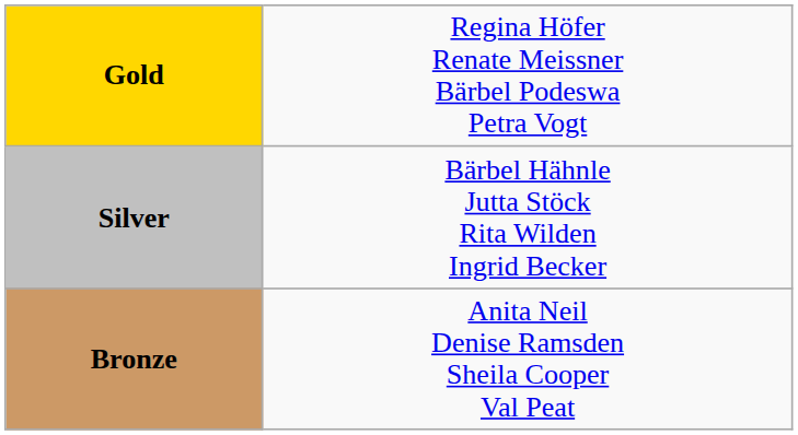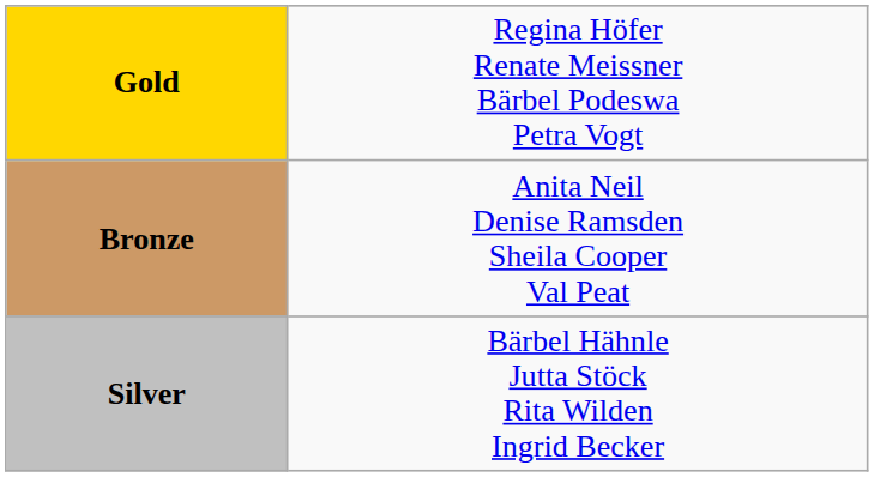rows swapped: Silver <-> Bronze
